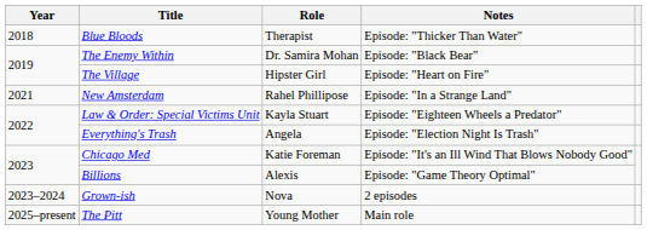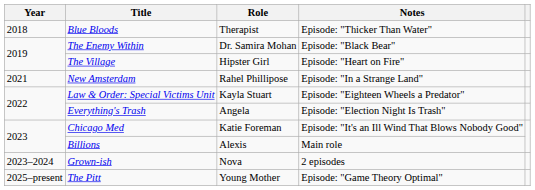Billions | Notes: Episode: "Game Theory Optimal" -> Main role
The Pitt | Notes: Main role -> Episode: "Game Theory Optimal"
